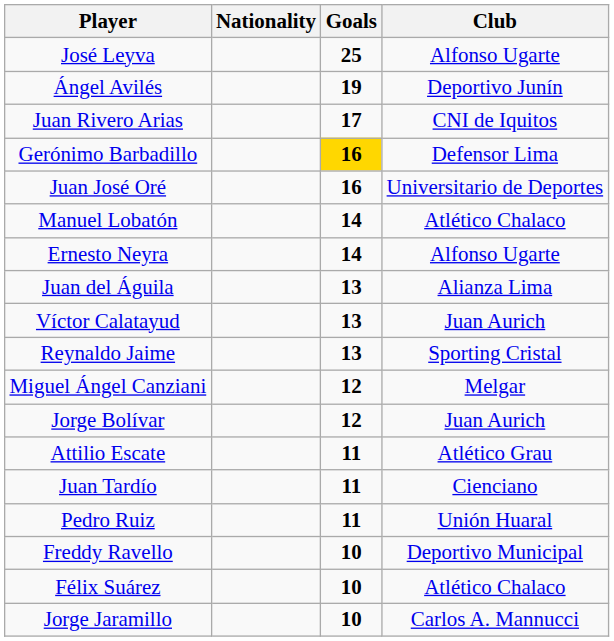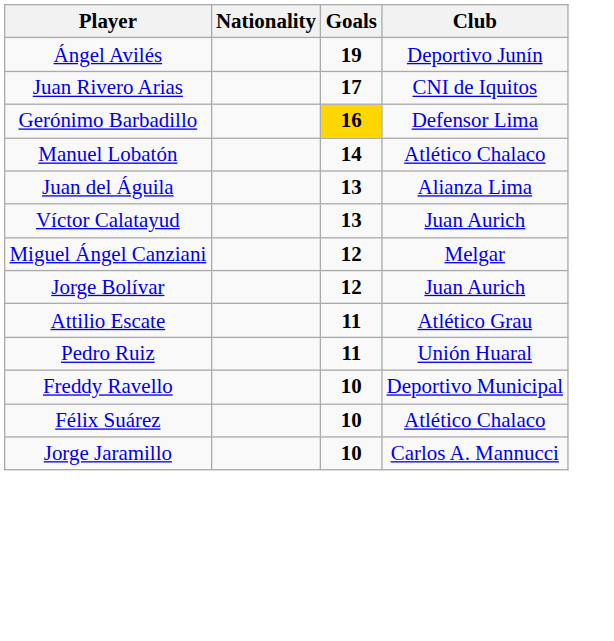- row: José Leyva | 25 | Alfonso Ugarte
- row: Juan José Oré | 16 | Universitario de Deportes
- row: Ernesto Neyra | 14 | Alfonso Ugarte
- row: Reynaldo Jaime | 13 | Sporting Cristal
- row: Juan Tardío | 11 | Cienciano
